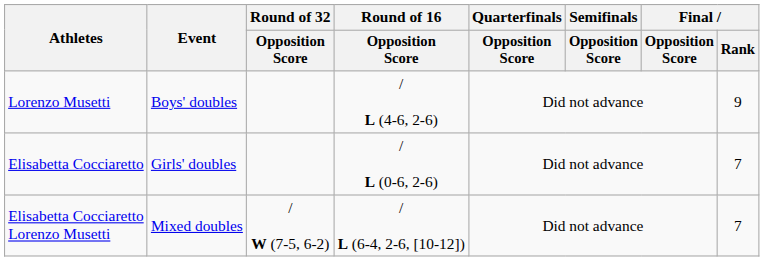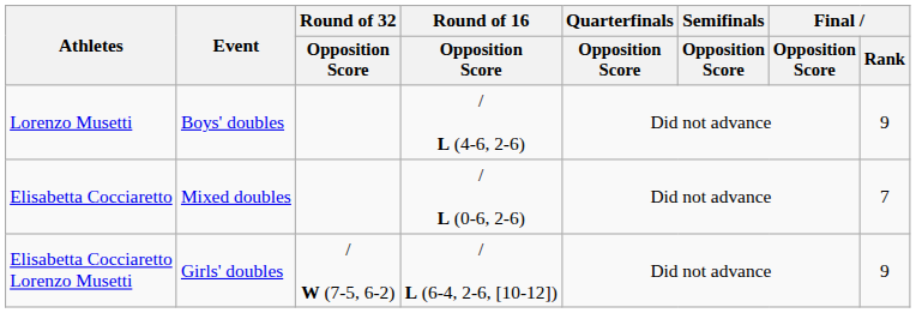Elisabetta Cocciaretto | Event: Girls' doubles -> Mixed doubles
Elisabetta Cocciaretto Lorenzo Musetti | Event: Mixed doubles -> Girls' doubles
Elisabetta Cocciaretto Lorenzo Musetti | Final / Rank: 7 -> 9
